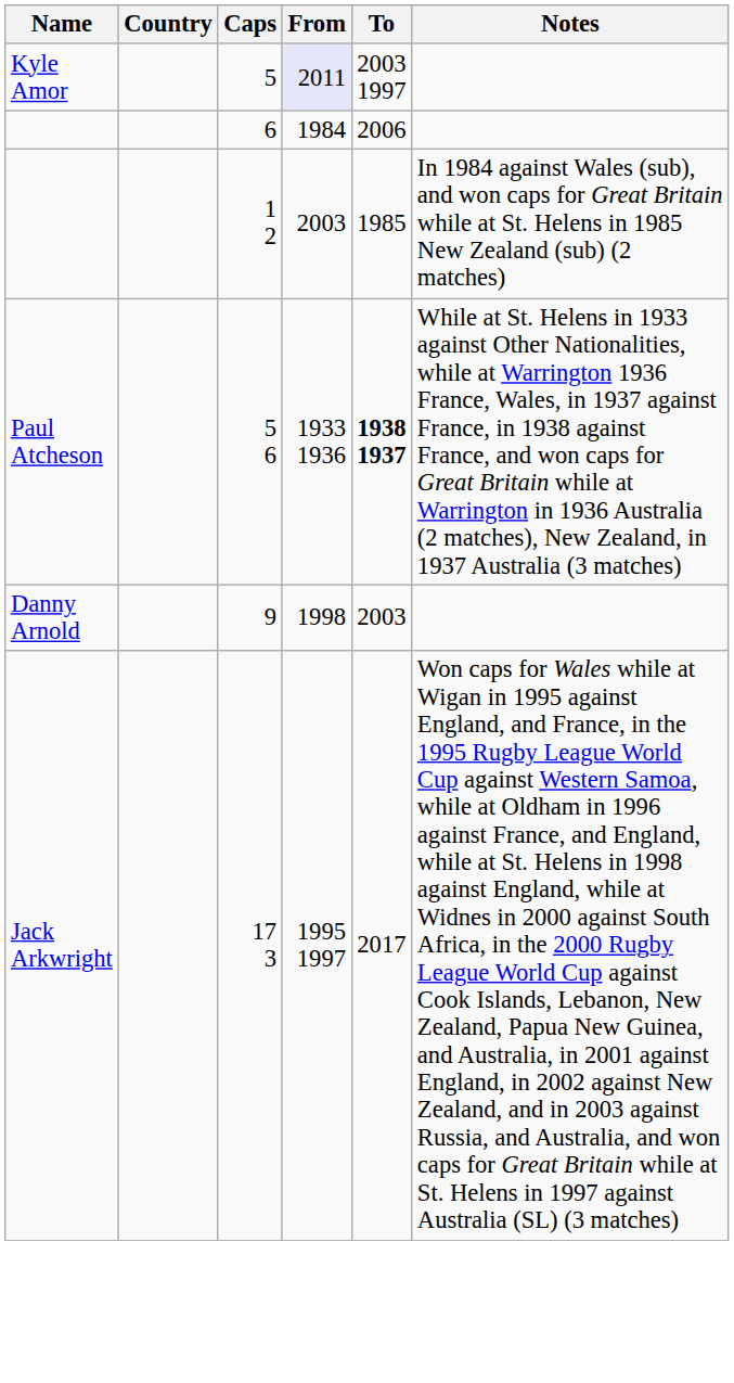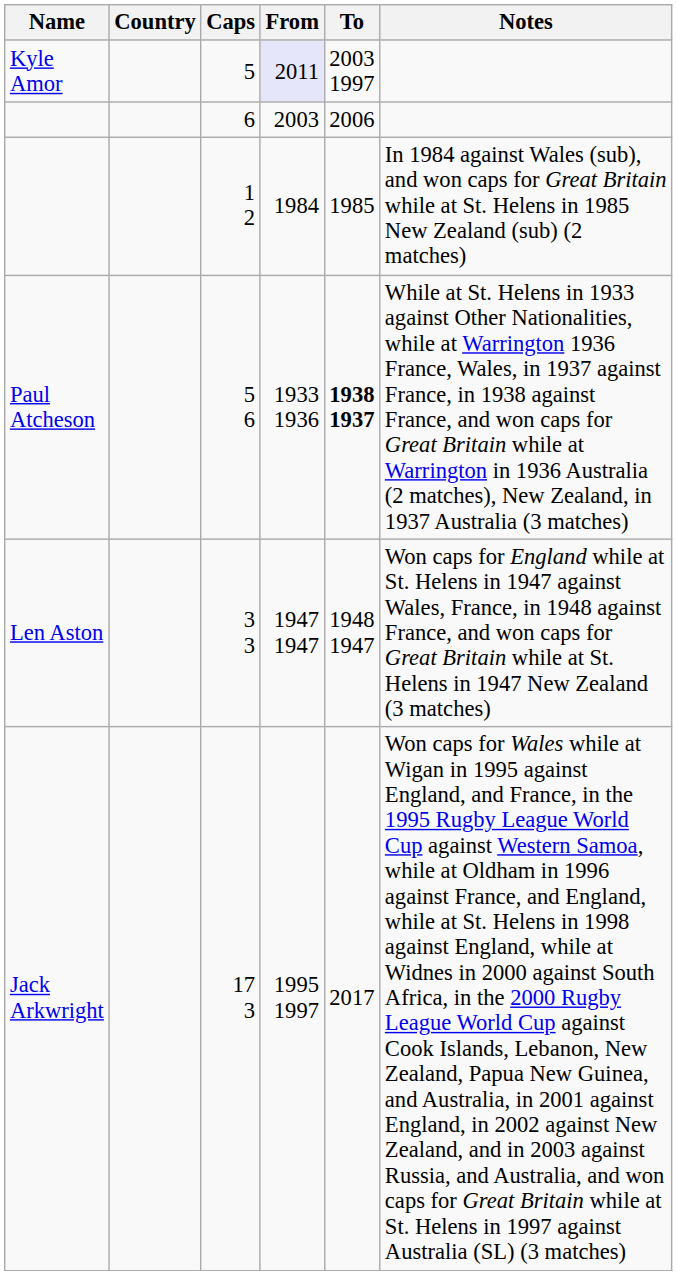6 | From: 1984 -> 2003
1 2 | From: 2003 -> 1984
- row: Danny Arnold | 9 | 1998 | 2003
+ row: Len Aston | 3 3 | 1947 1947 | 1948 1947 | Won caps for England while at St. Helens in 1947 against Wales, France, in 1948 against France, and won caps for Great Britain while at St. Helens in 1947 New Zealand (3 matches)
